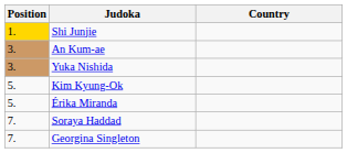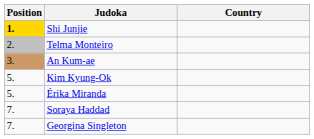Shi Junjie | Position: normal -> bold
+ row: 2. | Telma Monteiro
- row: 3. | Yuka Nishida
